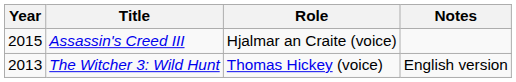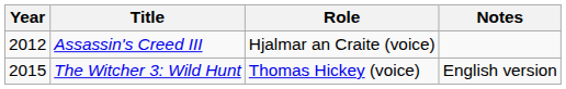Assassin's Creed III | Year: 2015 -> 2012
The Witcher 3: Wild Hunt | Year: 2013 -> 2015
